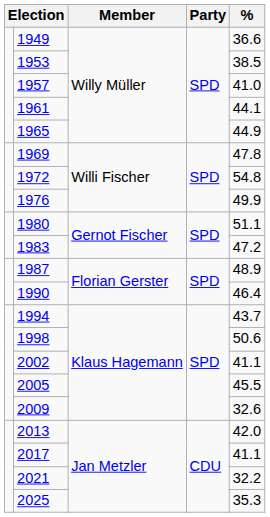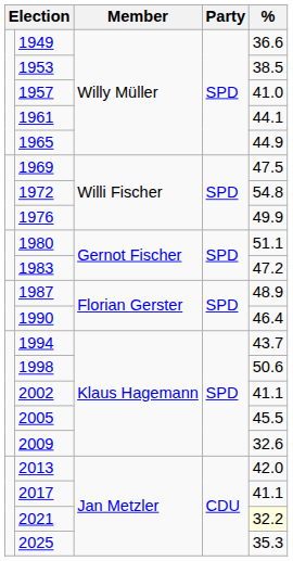1969 | %: 47.8 -> 47.5
2021 | %: no background -> lightyellow background
